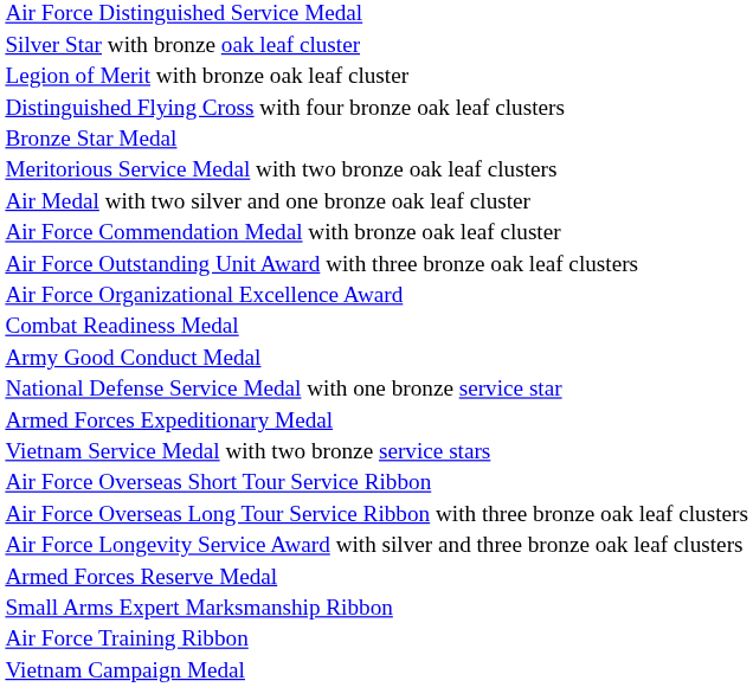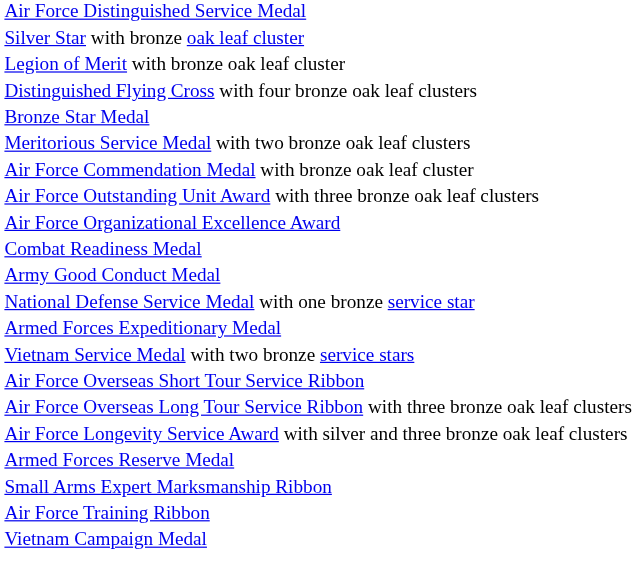- row: Air Medal with two silver and one bronze oak leaf cluster
